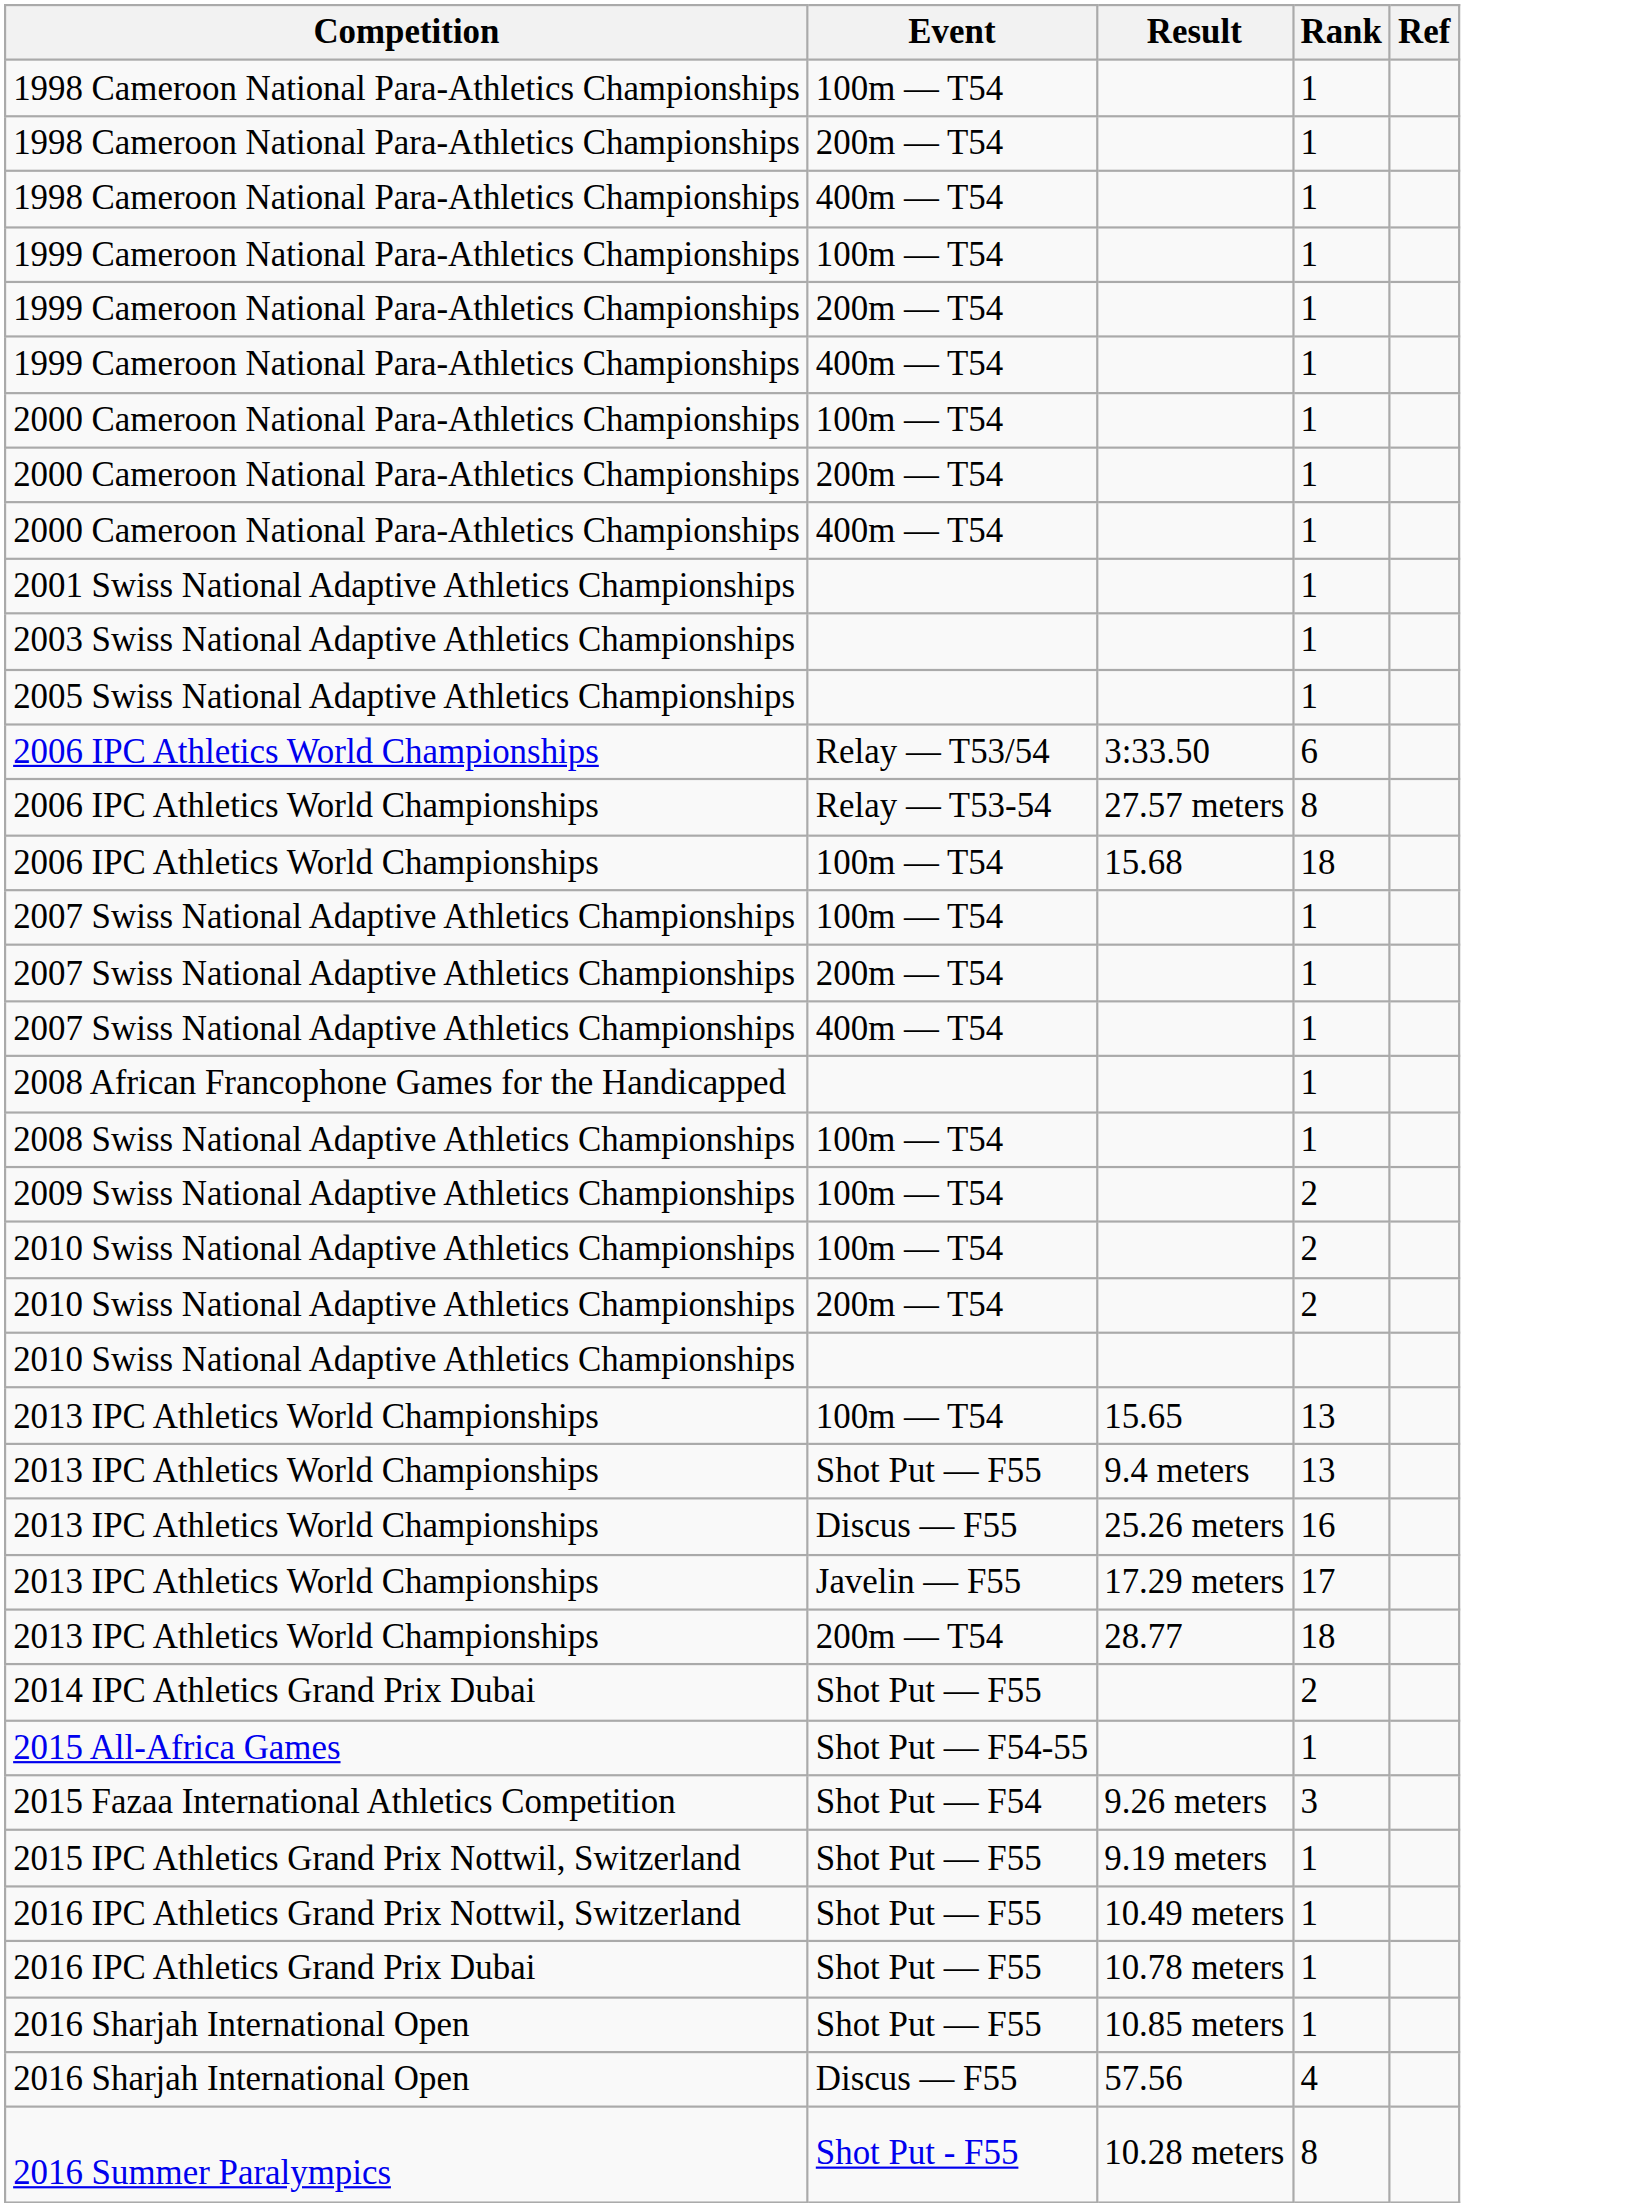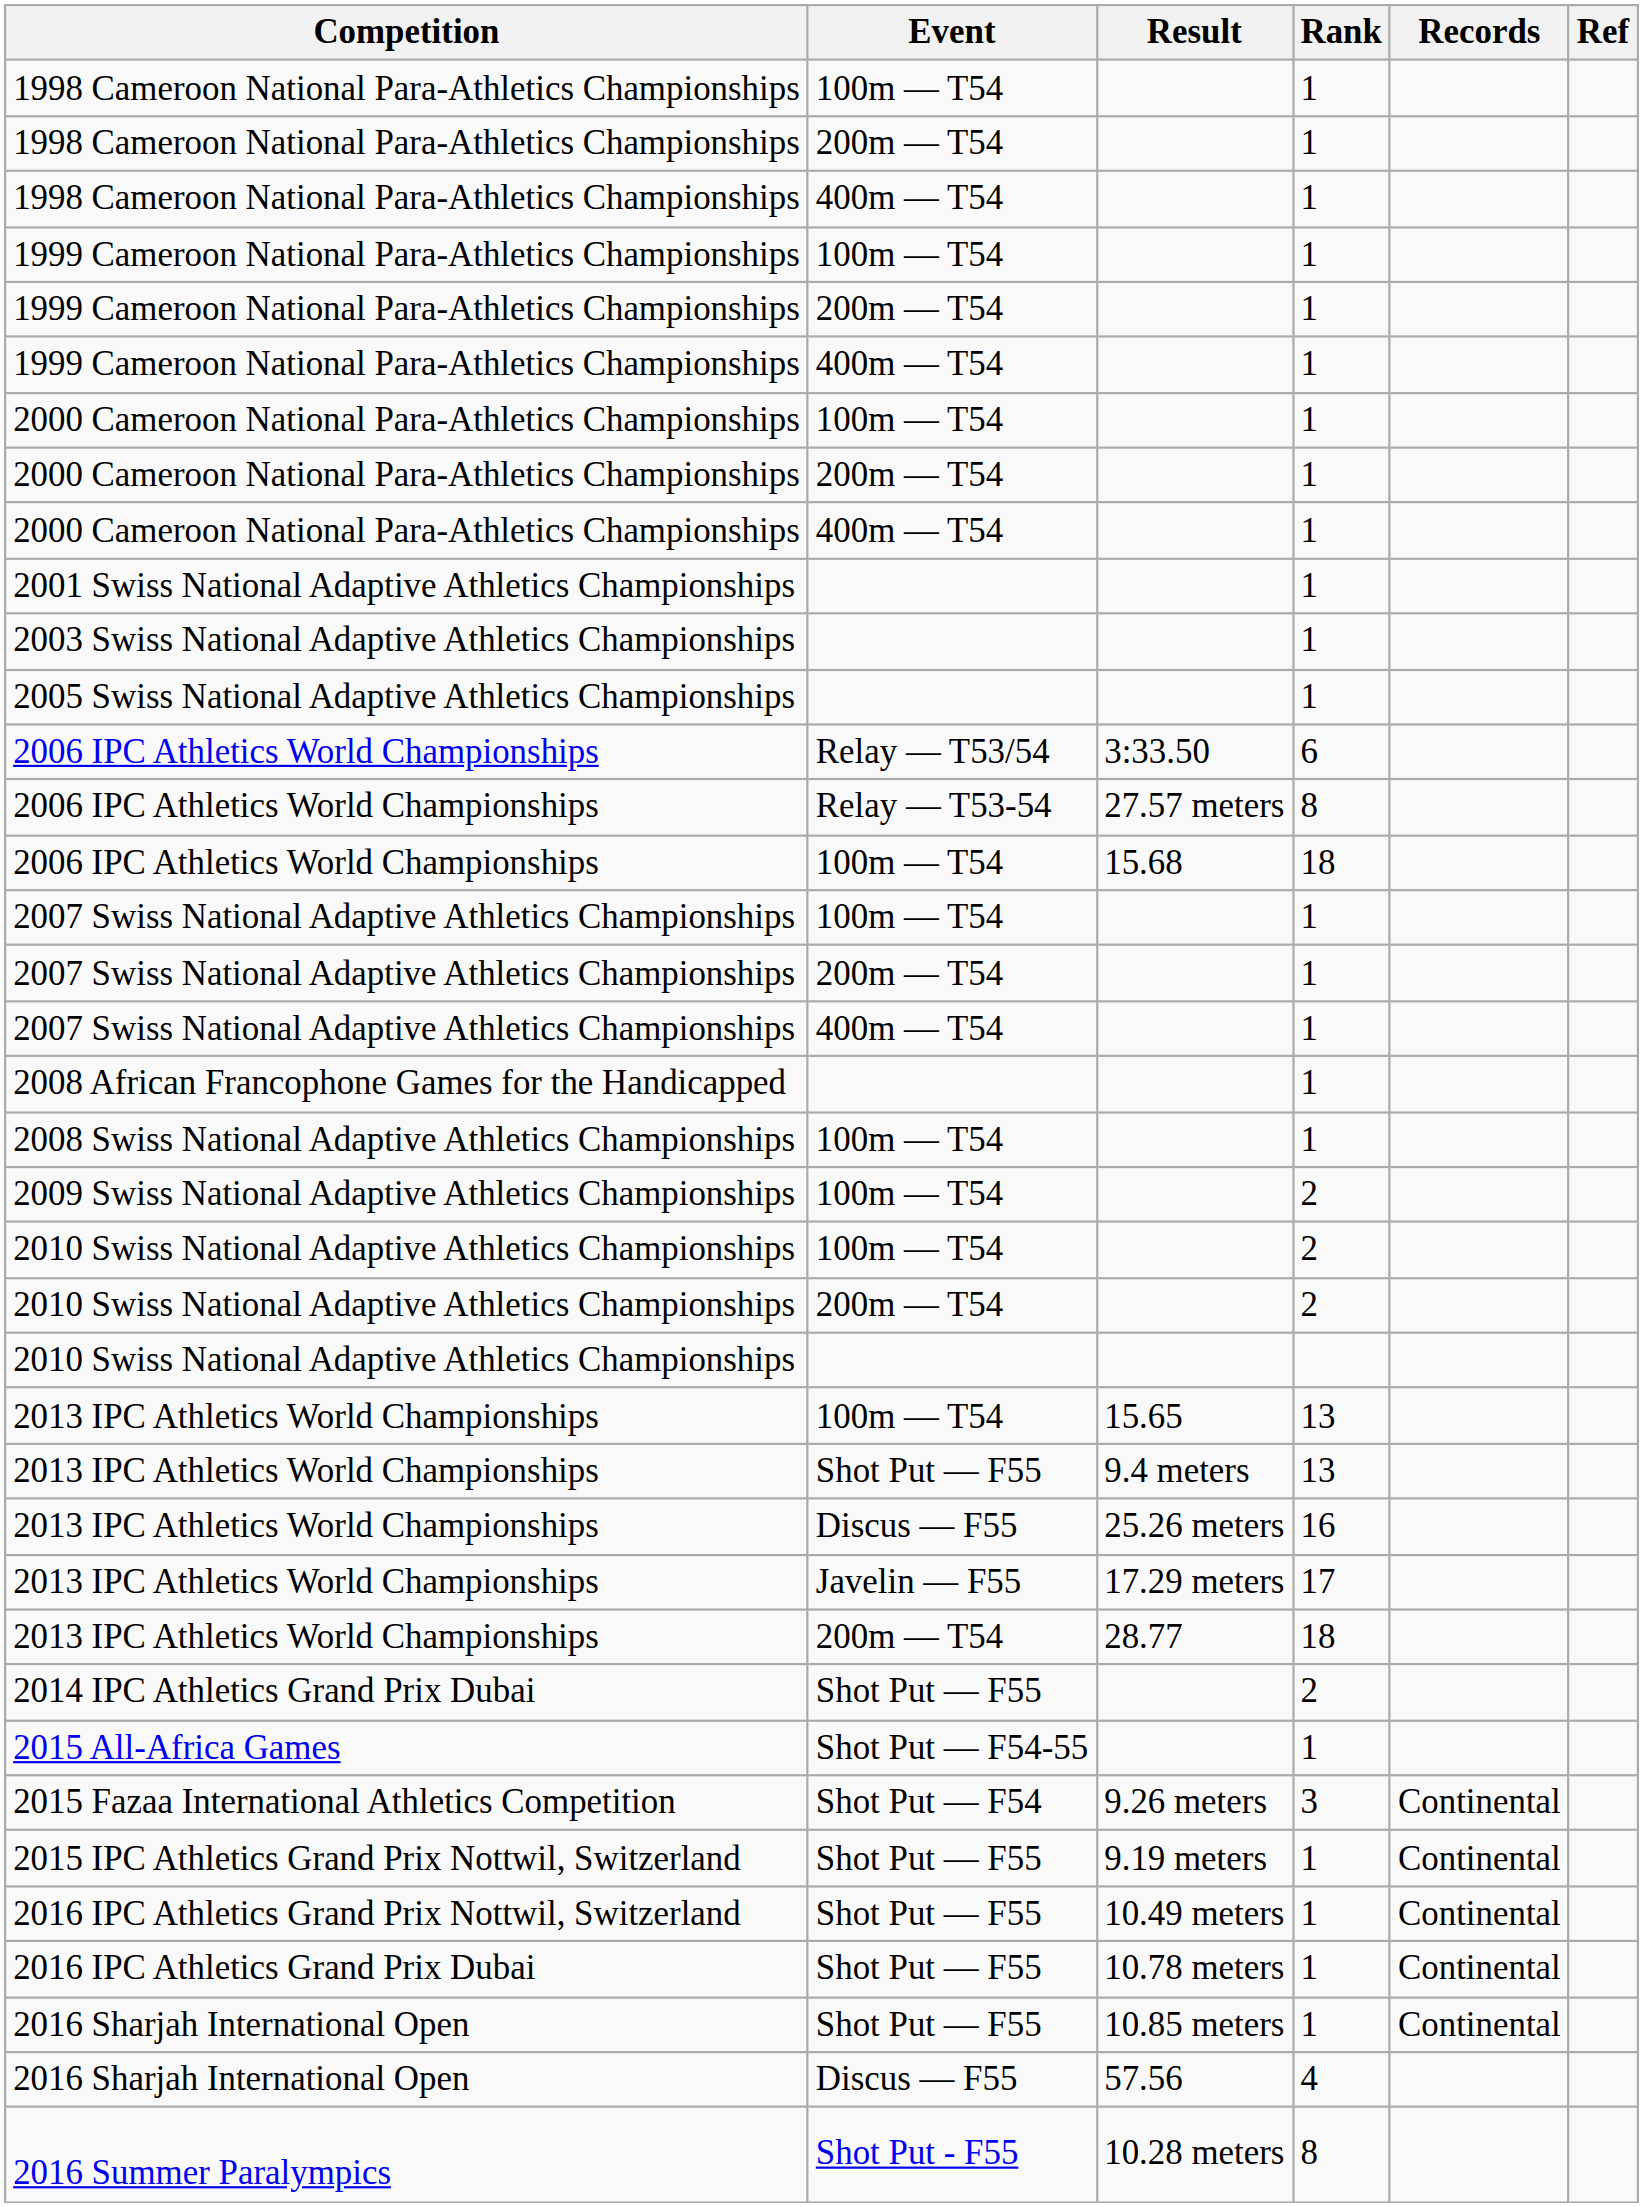+ column: Records | Continental | Continental | Continental | Continental | Continental
